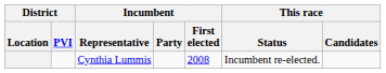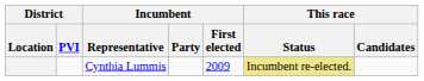Cynthia Lummis | Incumbent / First elected: 2008 -> 2009
Cynthia Lummis | This race / Status: no background -> khaki background
